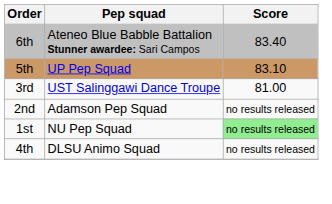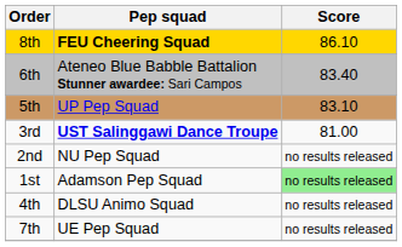+ row: 8th | FEU Cheering Squad | 86.10
3rd | Pep squad: normal -> bold
2nd | Pep squad: Adamson Pep Squad -> NU Pep Squad
1st | Pep squad: NU Pep Squad -> Adamson Pep Squad
+ row: 7th | UE Pep Squad | no results released
